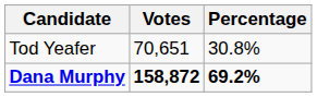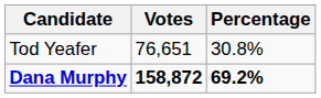Tod Yeafer | Votes: 70,651 -> 76,651
